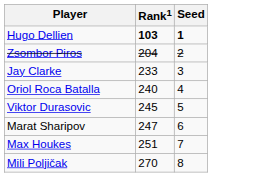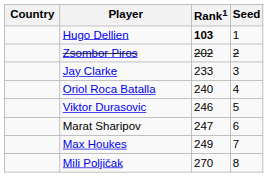+ column: Country
Hugo Dellien | Seed: bold -> normal
Zsombor Piros | Rank1: 204 -> 202
Viktor Durasovic | Rank1: 245 -> 246
Max Houkes | Rank1: 251 -> 249
